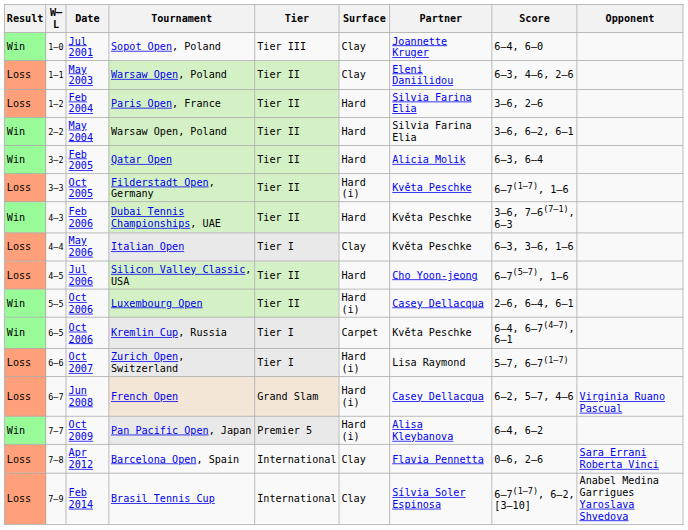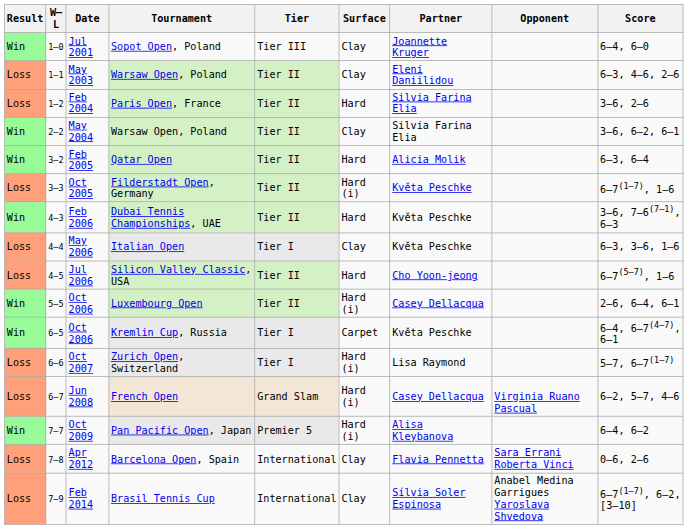columns swapped: Opponent <-> Score
May 2004 | Surface: Hard -> Clay
